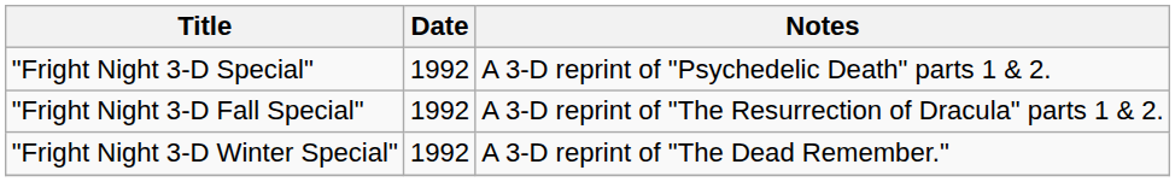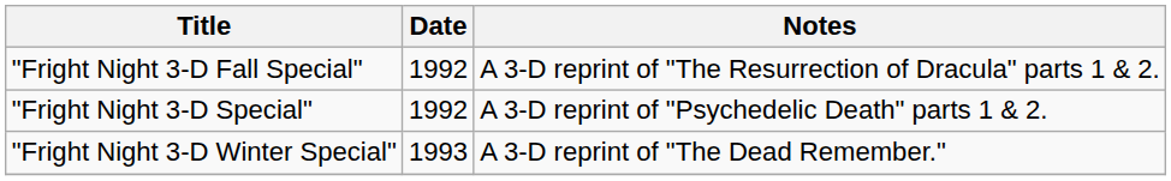rows swapped: "Fright Night 3-D Special" <-> "Fright Night 3-D Fall Special"
"Fright Night 3-D Winter Special" | Date: 1992 -> 1993
